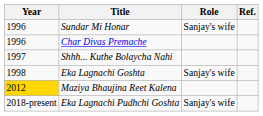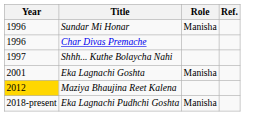Sundar Mi Honar | Role: Sanjay's wife -> Manisha
Eka Lagnachi Goshta | Year: 1998 -> 2001
Eka Lagnachi Goshta | Role: Sanjay's wife -> Manisha
Eka Lagnachi Pudhchi Goshta | Role: Sanjay's wife -> Manisha
